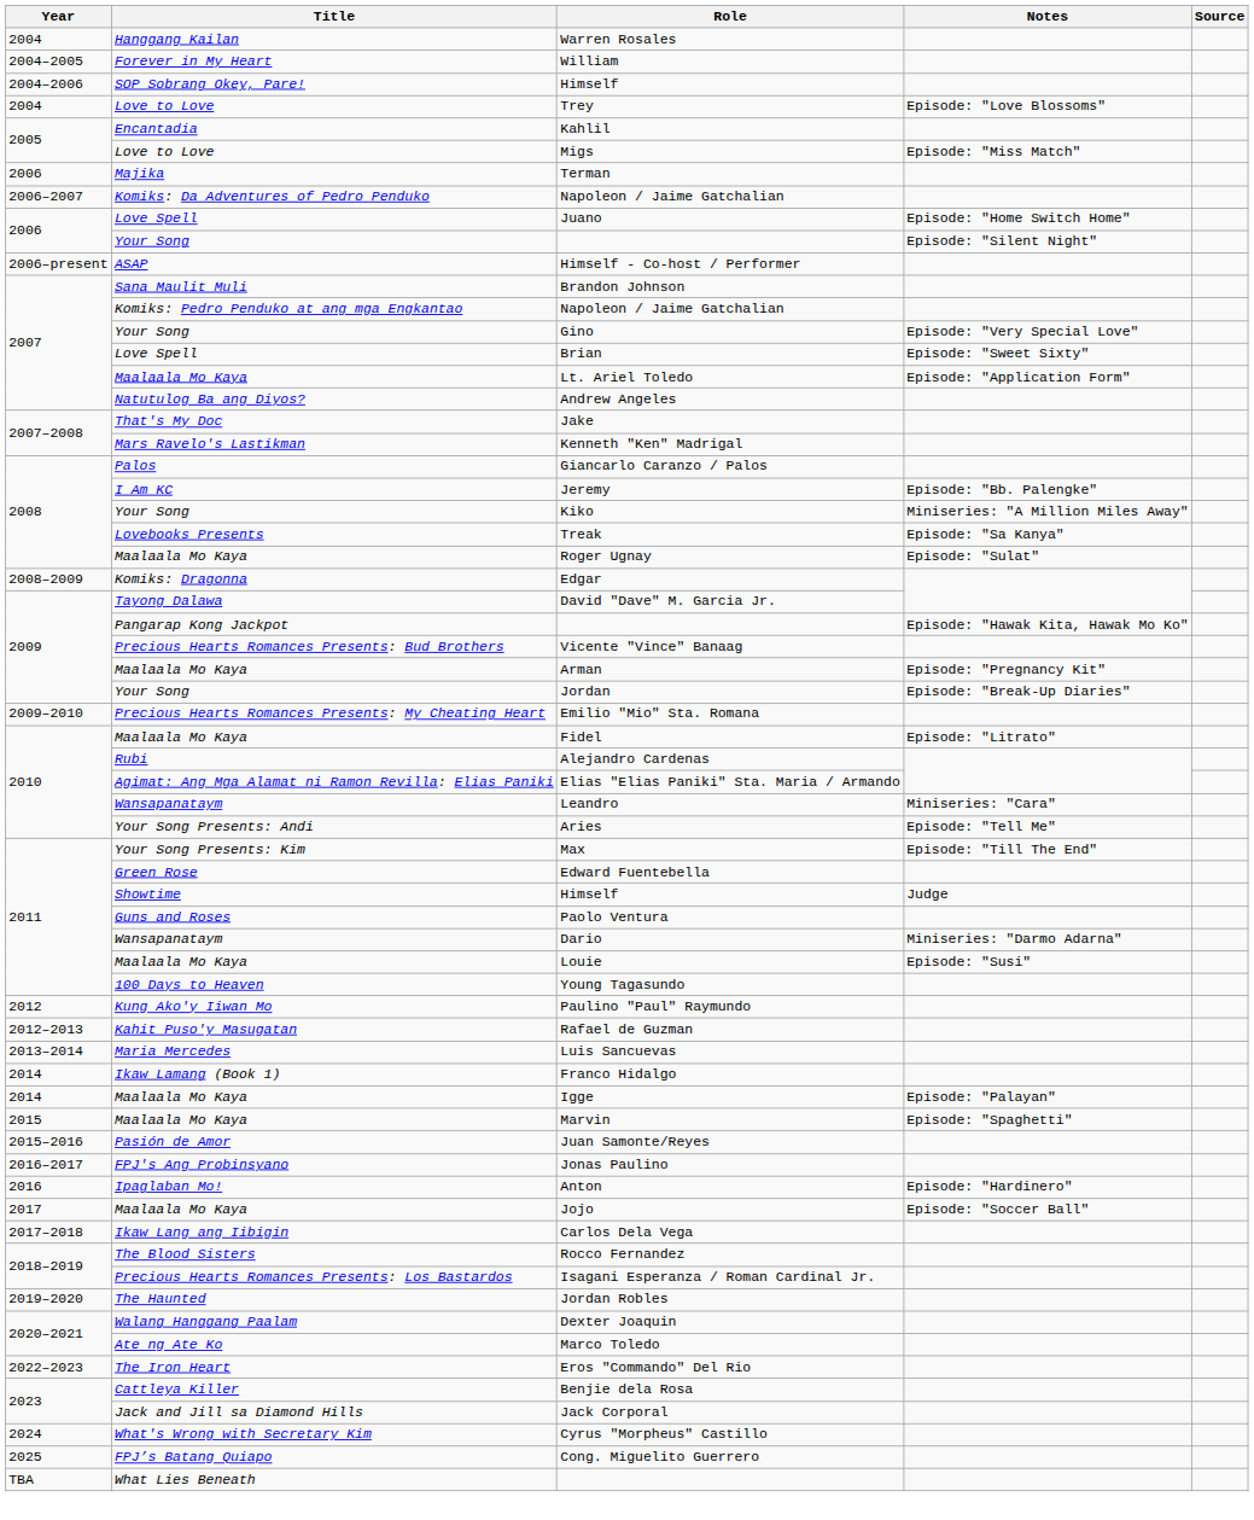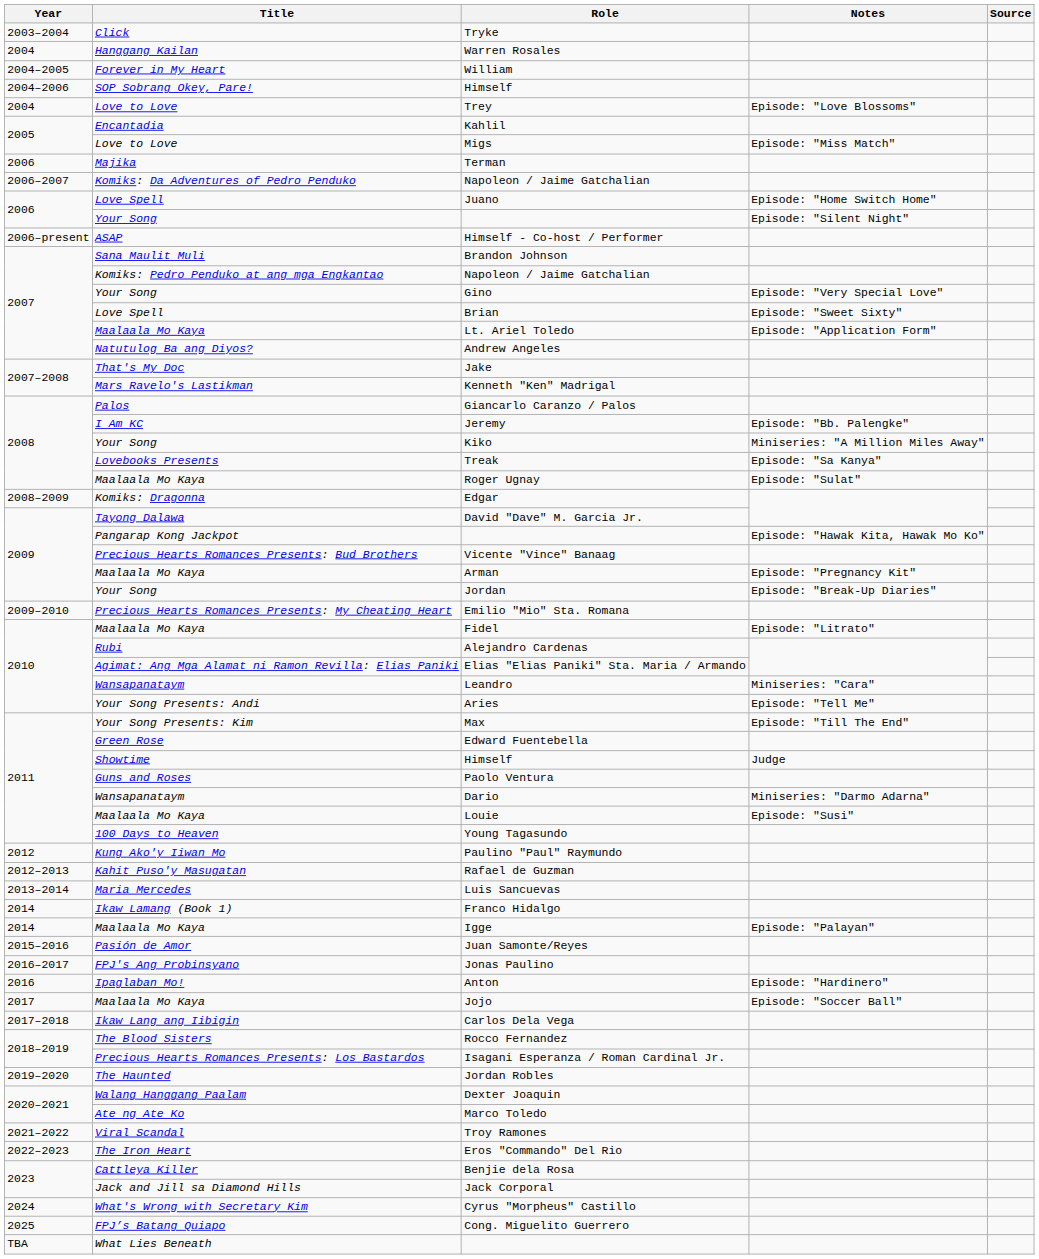+ row: 2003–2004 | Click | Tryke
- row: 2015 | Maalaala Mo Kaya | Marvin | Episode: "Spaghetti"
+ row: 2021–2022 | Viral Scandal | Troy Ramones
